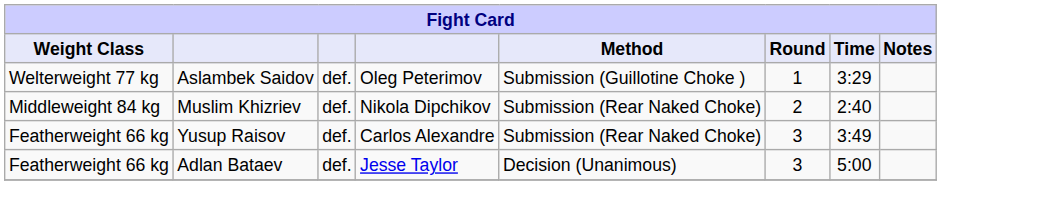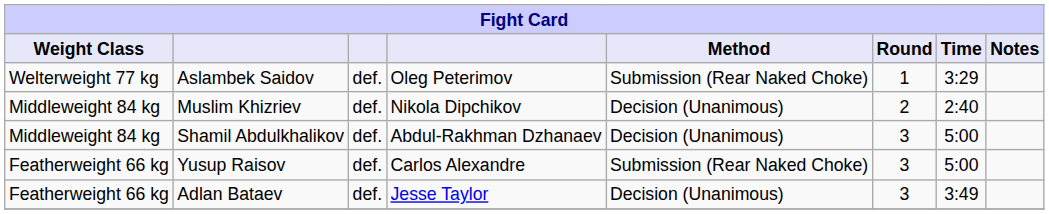Aslambek Saidov | Method: Submission (Guillotine Choke ) -> Submission (Rear Naked Choke)
Muslim Khizriev | Method: Submission (Rear Naked Choke) -> Decision (Unanimous)
+ row: Middleweight 84 kg | Shamil Abdulkhalikov | def. | Abdul-Rakhman Dzhanaev | Decision (Unanimous) | 3 | 5:00
Yusup Raisov | Time: 3:49 -> 5:00
Adlan Bataev | Time: 5:00 -> 3:49
